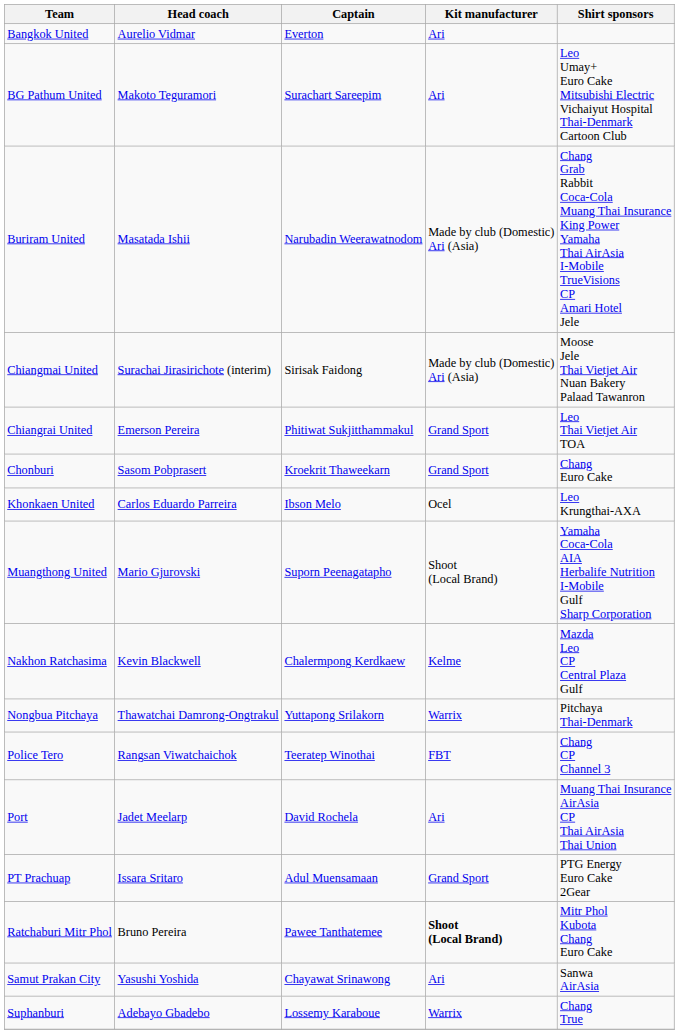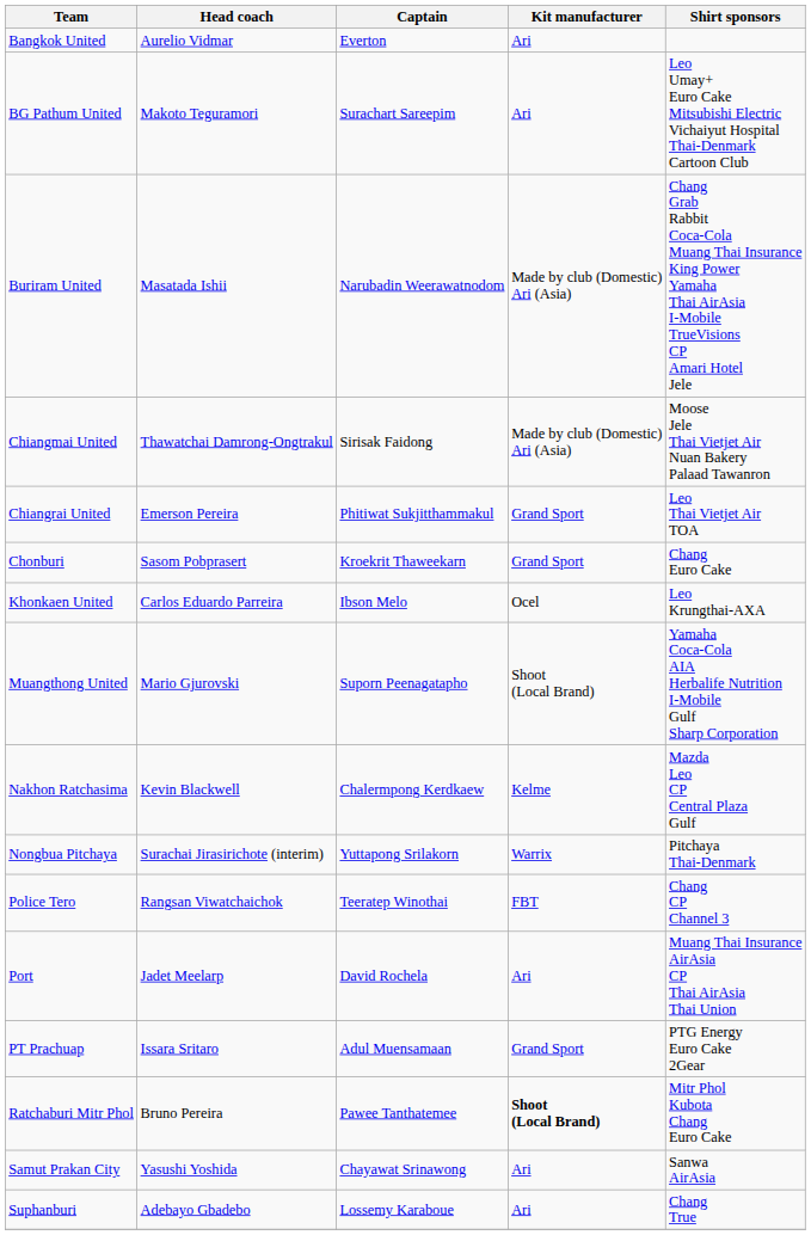Chiangmai United | Head coach: Surachai Jirasirichote (interim) -> Thawatchai Damrong-Ongtrakul
Nongbua Pitchaya | Head coach: Thawatchai Damrong-Ongtrakul -> Surachai Jirasirichote (interim)
Suphanburi | Kit manufacturer: Warrix -> Ari
